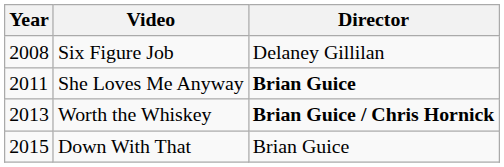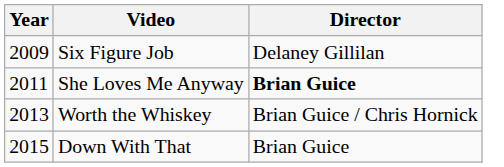Six Figure Job | Year: 2008 -> 2009
Worth the Whiskey | Director: bold -> normal
